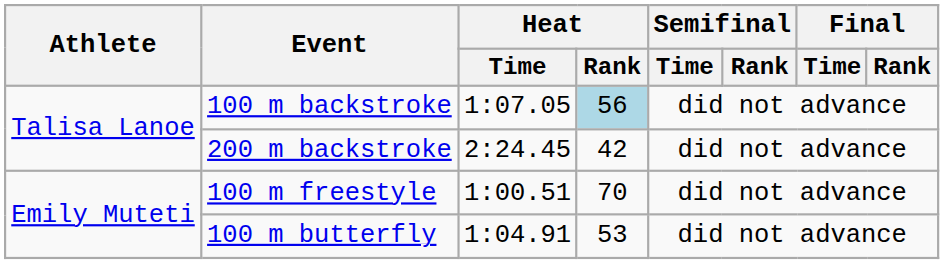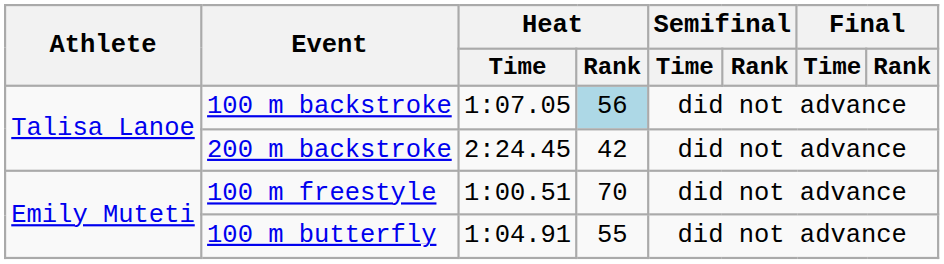100 m butterfly | Heat / Rank: 53 -> 55
